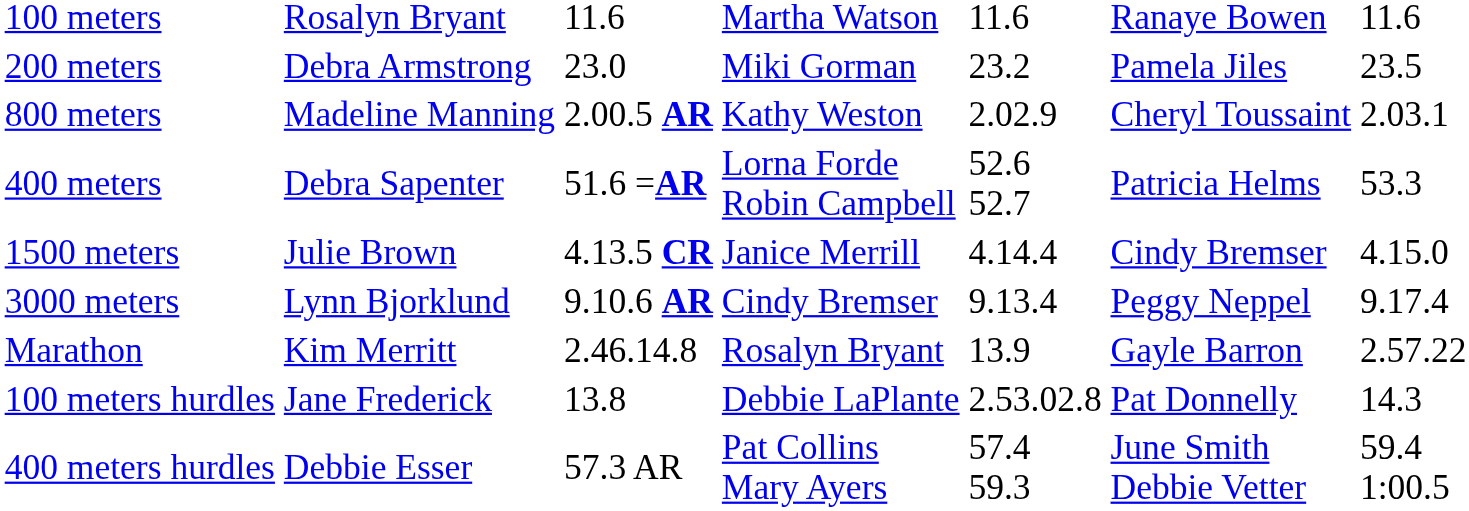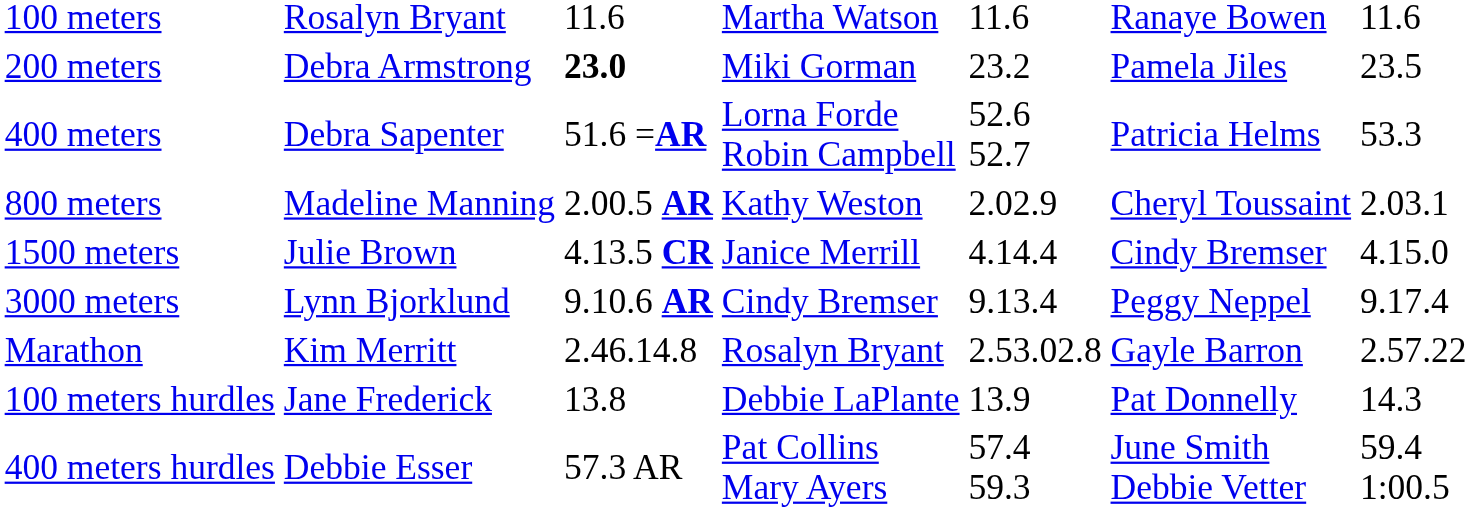200 meters | column 3: normal -> bold
rows swapped: 400 meters <-> 800 meters
Marathon | column 5: 13.9 -> 2.53.02.8
100 meters hurdles | column 5: 2.53.02.8 -> 13.9
